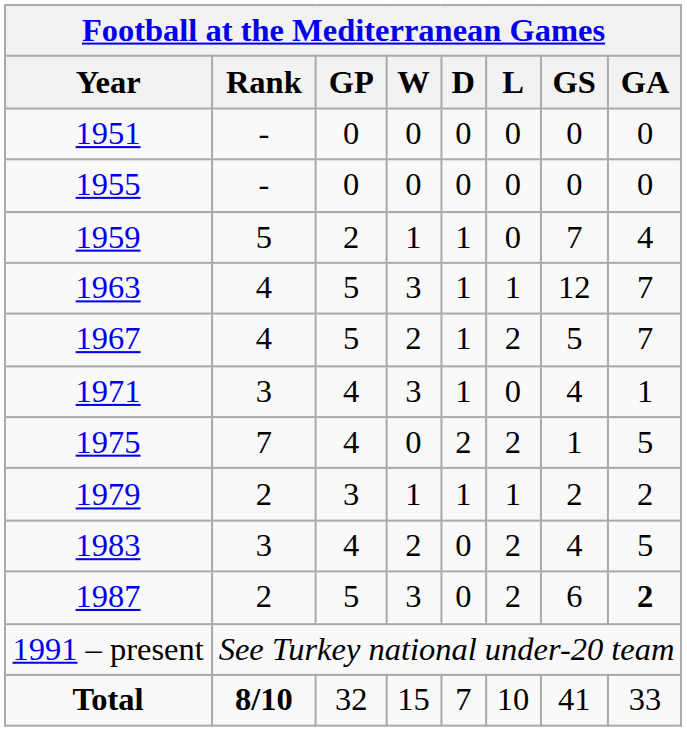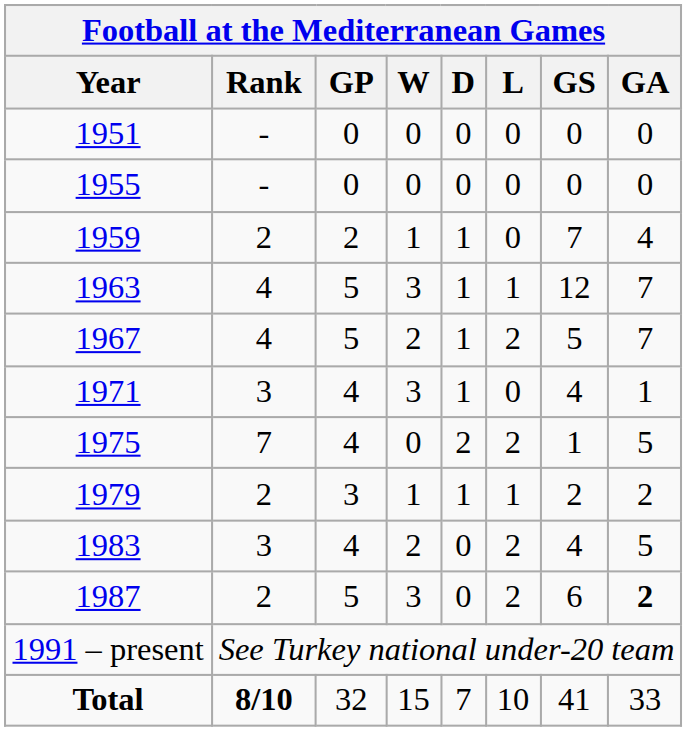1959 | Football at the Mediterranean Games / Rank: 5 -> 2
